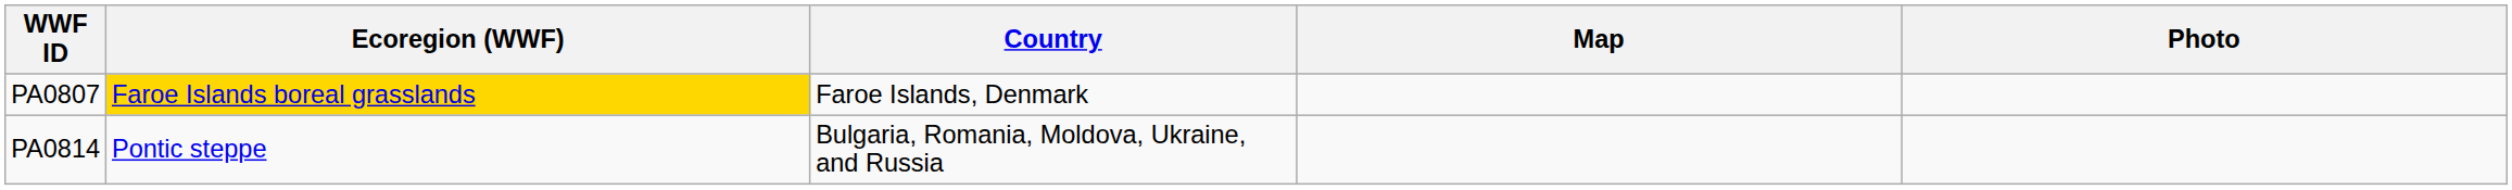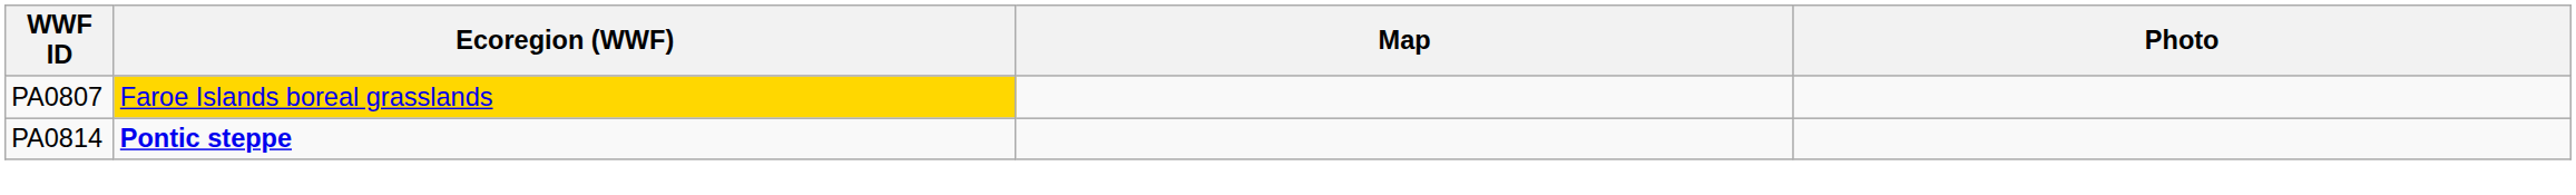- column: Country | Faroe Islands, Denmark | Bulgaria, Romania, Moldova, Ukraine, and Russia
PA0814 | Ecoregion (WWF): normal -> bold
